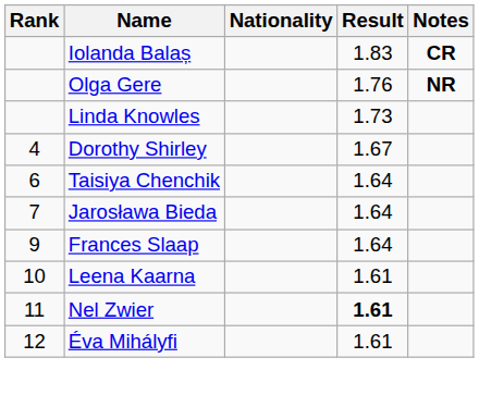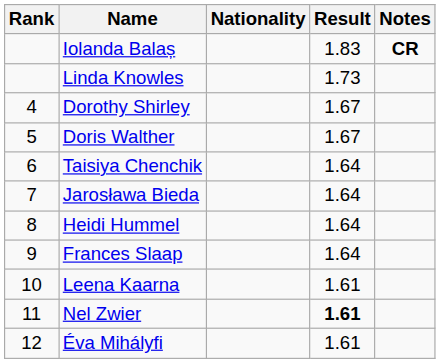- row: Olga Gere | 1.76 | NR
+ row: 5 | Doris Walther | 1.67
+ row: 8 | Heidi Hummel | 1.64
